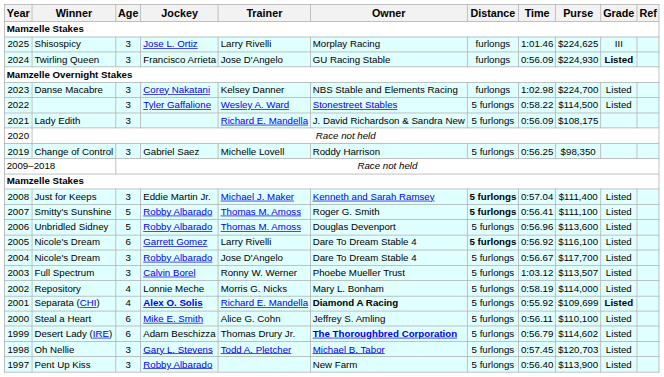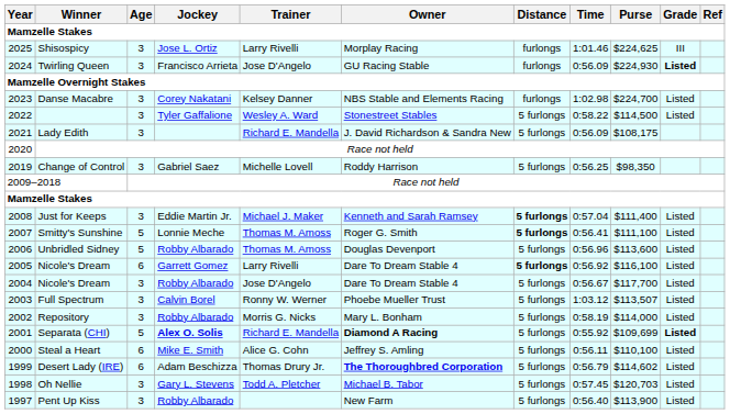Smitty's Sunshine | Jockey: Robby Albarado -> Lonnie Meche
Repository | Age: 4 -> 3
Repository | Jockey: Lonnie Meche -> Robby Albarado
Separata (CHI) | Age: 4 -> 5
